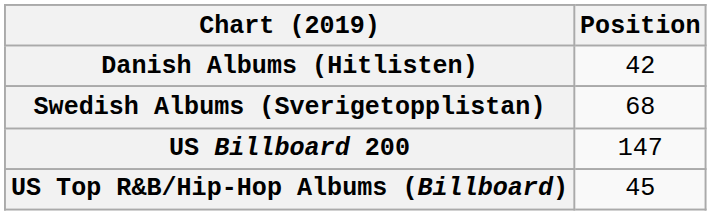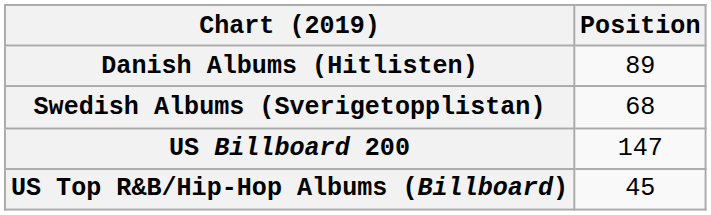Danish Albums (Hitlisten) | Position: 42 -> 89
